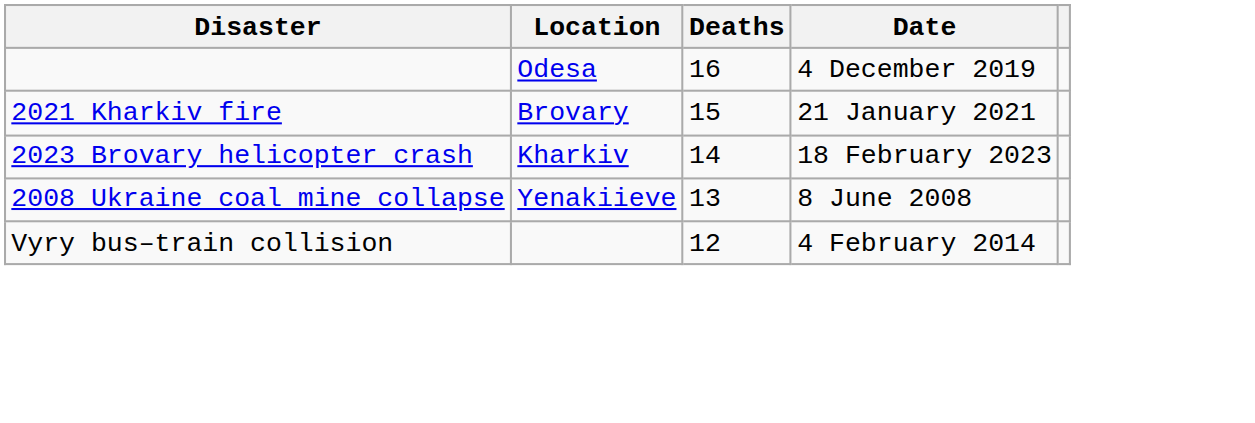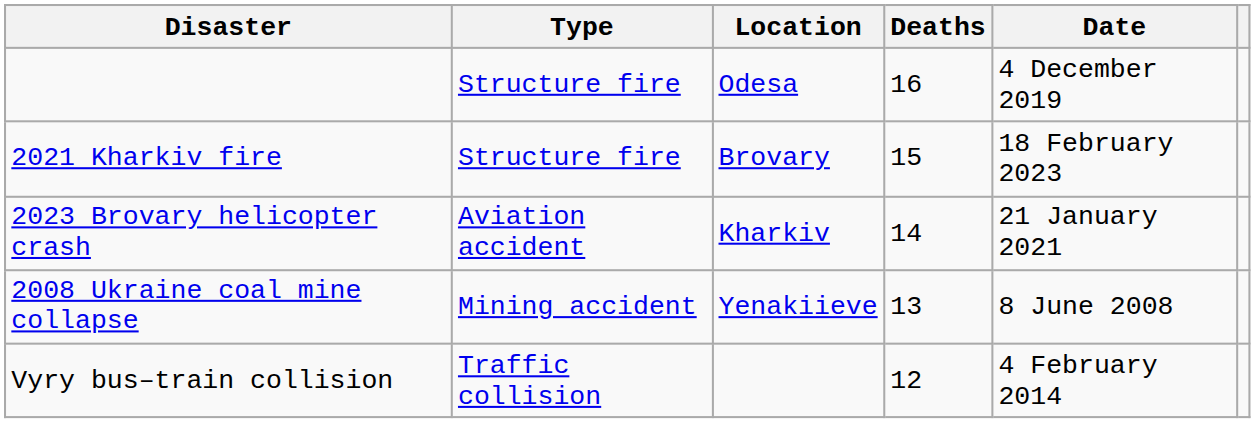+ column: Type | Structure fire | Structure fire | Aviation accident | Mining accident | Traffic collision
2021 Kharkiv fire | Date: 21 January 2021 -> 18 February 2023
2023 Brovary helicopter crash | Date: 18 February 2023 -> 21 January 2021
